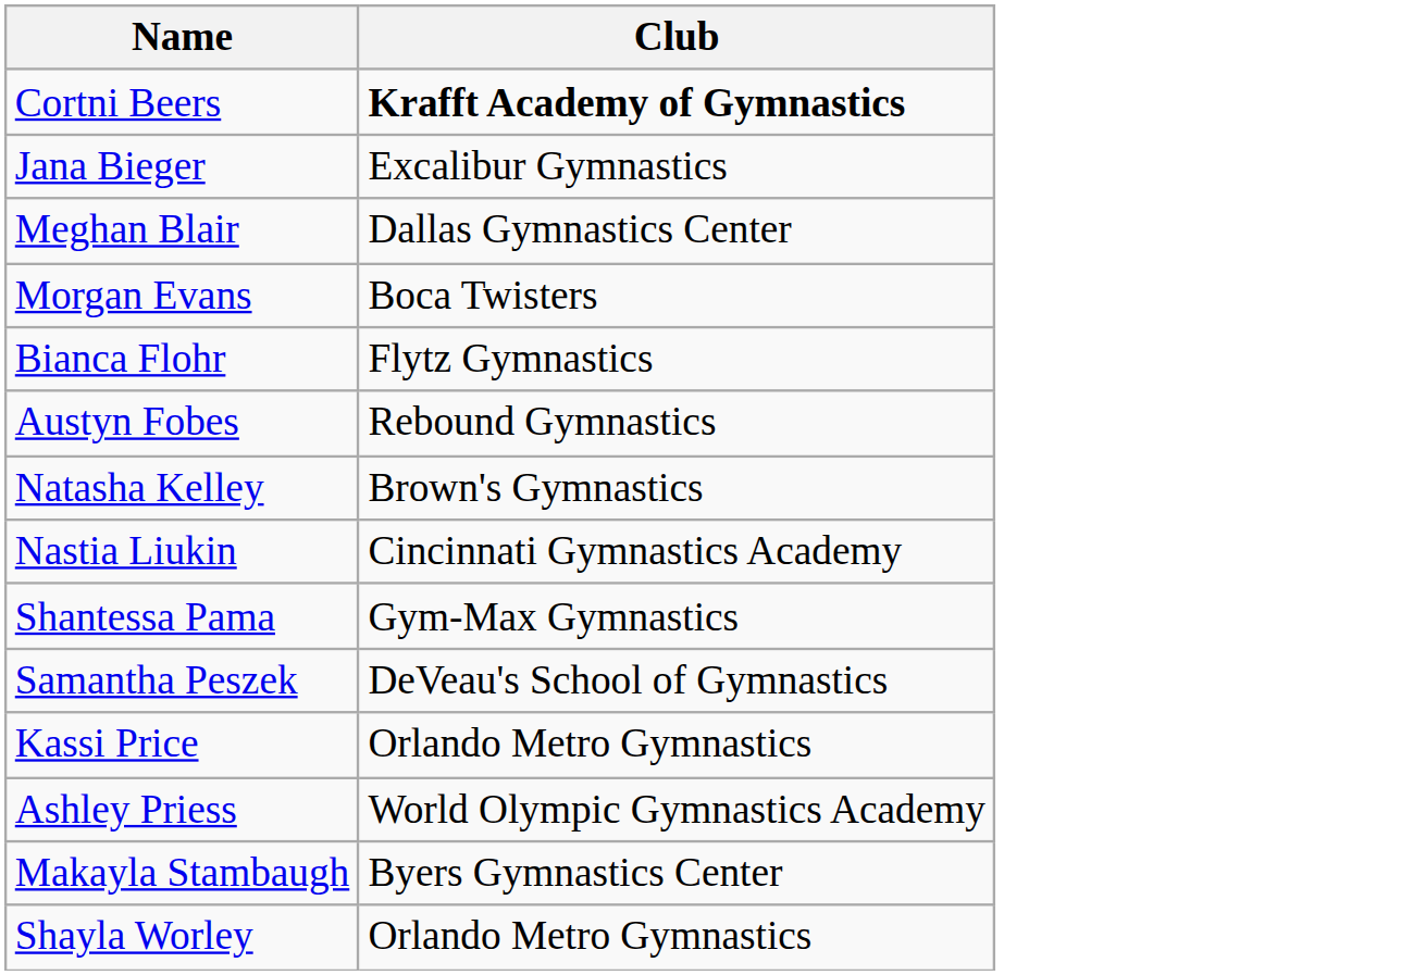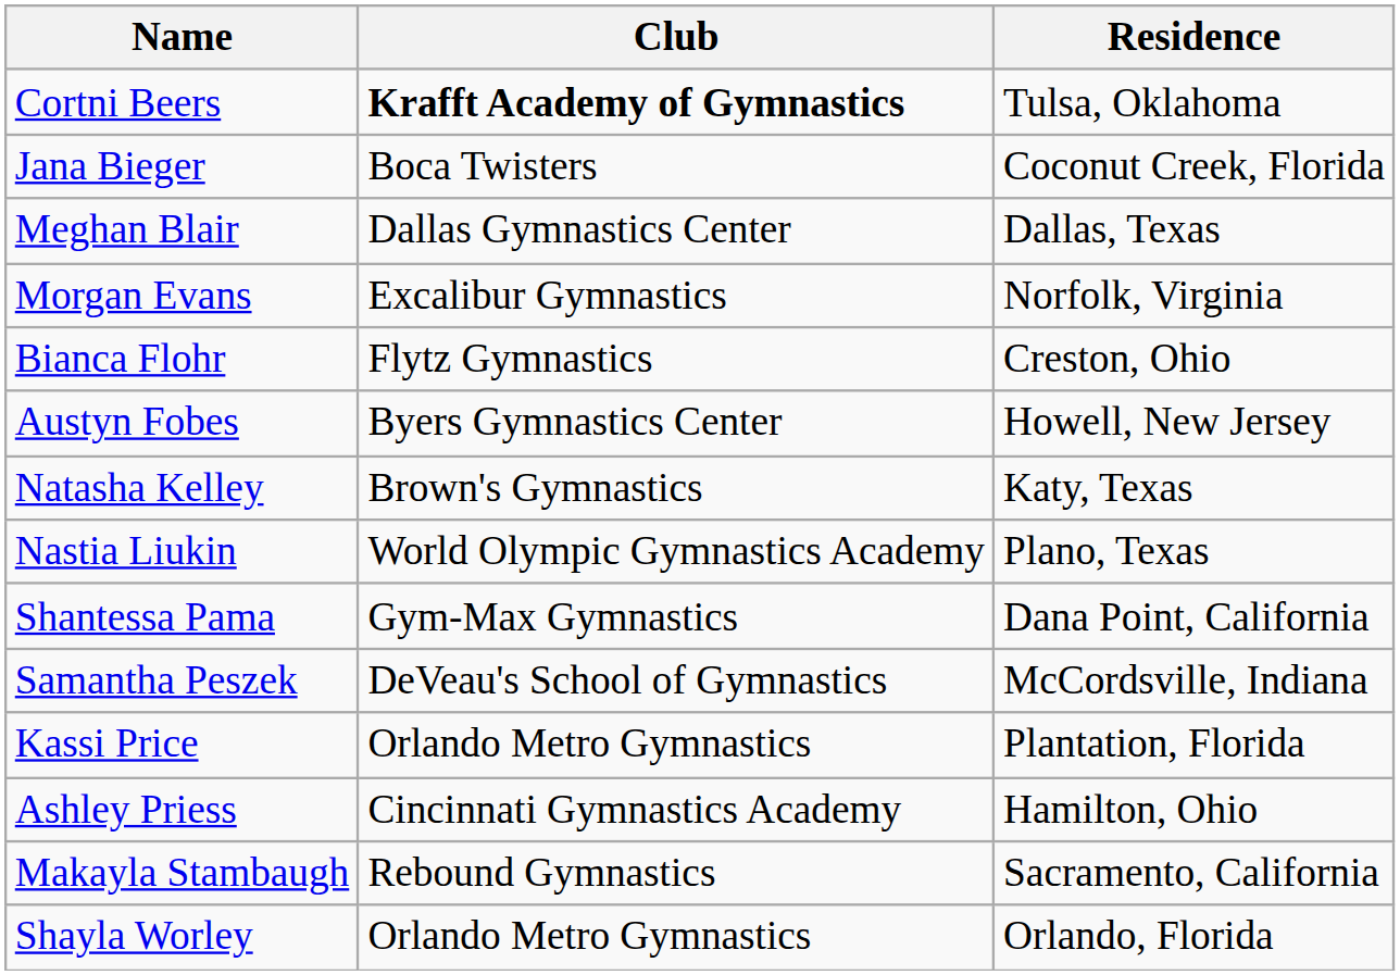+ column: Residence | Tulsa, Oklahoma | Coconut Creek, Florida | Dallas, Texas | Norfolk, Virginia | Creston, Ohio | Howell, New Jersey | Katy, Texas | Plano, Texas | Dana Point, California | McCordsville, Indiana | Plantation, Florida | Hamilton, Ohio | Sacramento, California | Orlando, Florida
Jana Bieger | Club: Excalibur Gymnastics -> Boca Twisters
Morgan Evans | Club: Boca Twisters -> Excalibur Gymnastics
Austyn Fobes | Club: Rebound Gymnastics -> Byers Gymnastics Center
Nastia Liukin | Club: Cincinnati Gymnastics Academy -> World Olympic Gymnastics Academy
Ashley Priess | Club: World Olympic Gymnastics Academy -> Cincinnati Gymnastics Academy
Makayla Stambaugh | Club: Byers Gymnastics Center -> Rebound Gymnastics
